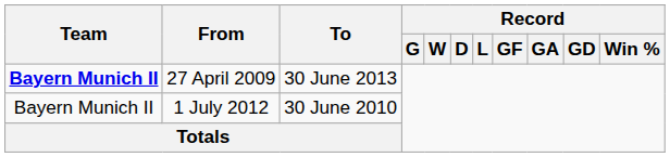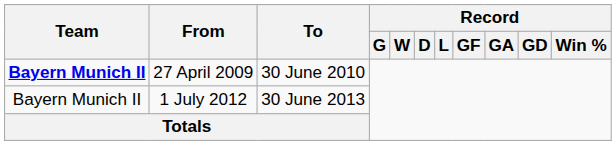27 April 2009 | To: 30 June 2013 -> 30 June 2010
1 July 2012 | To: 30 June 2010 -> 30 June 2013
